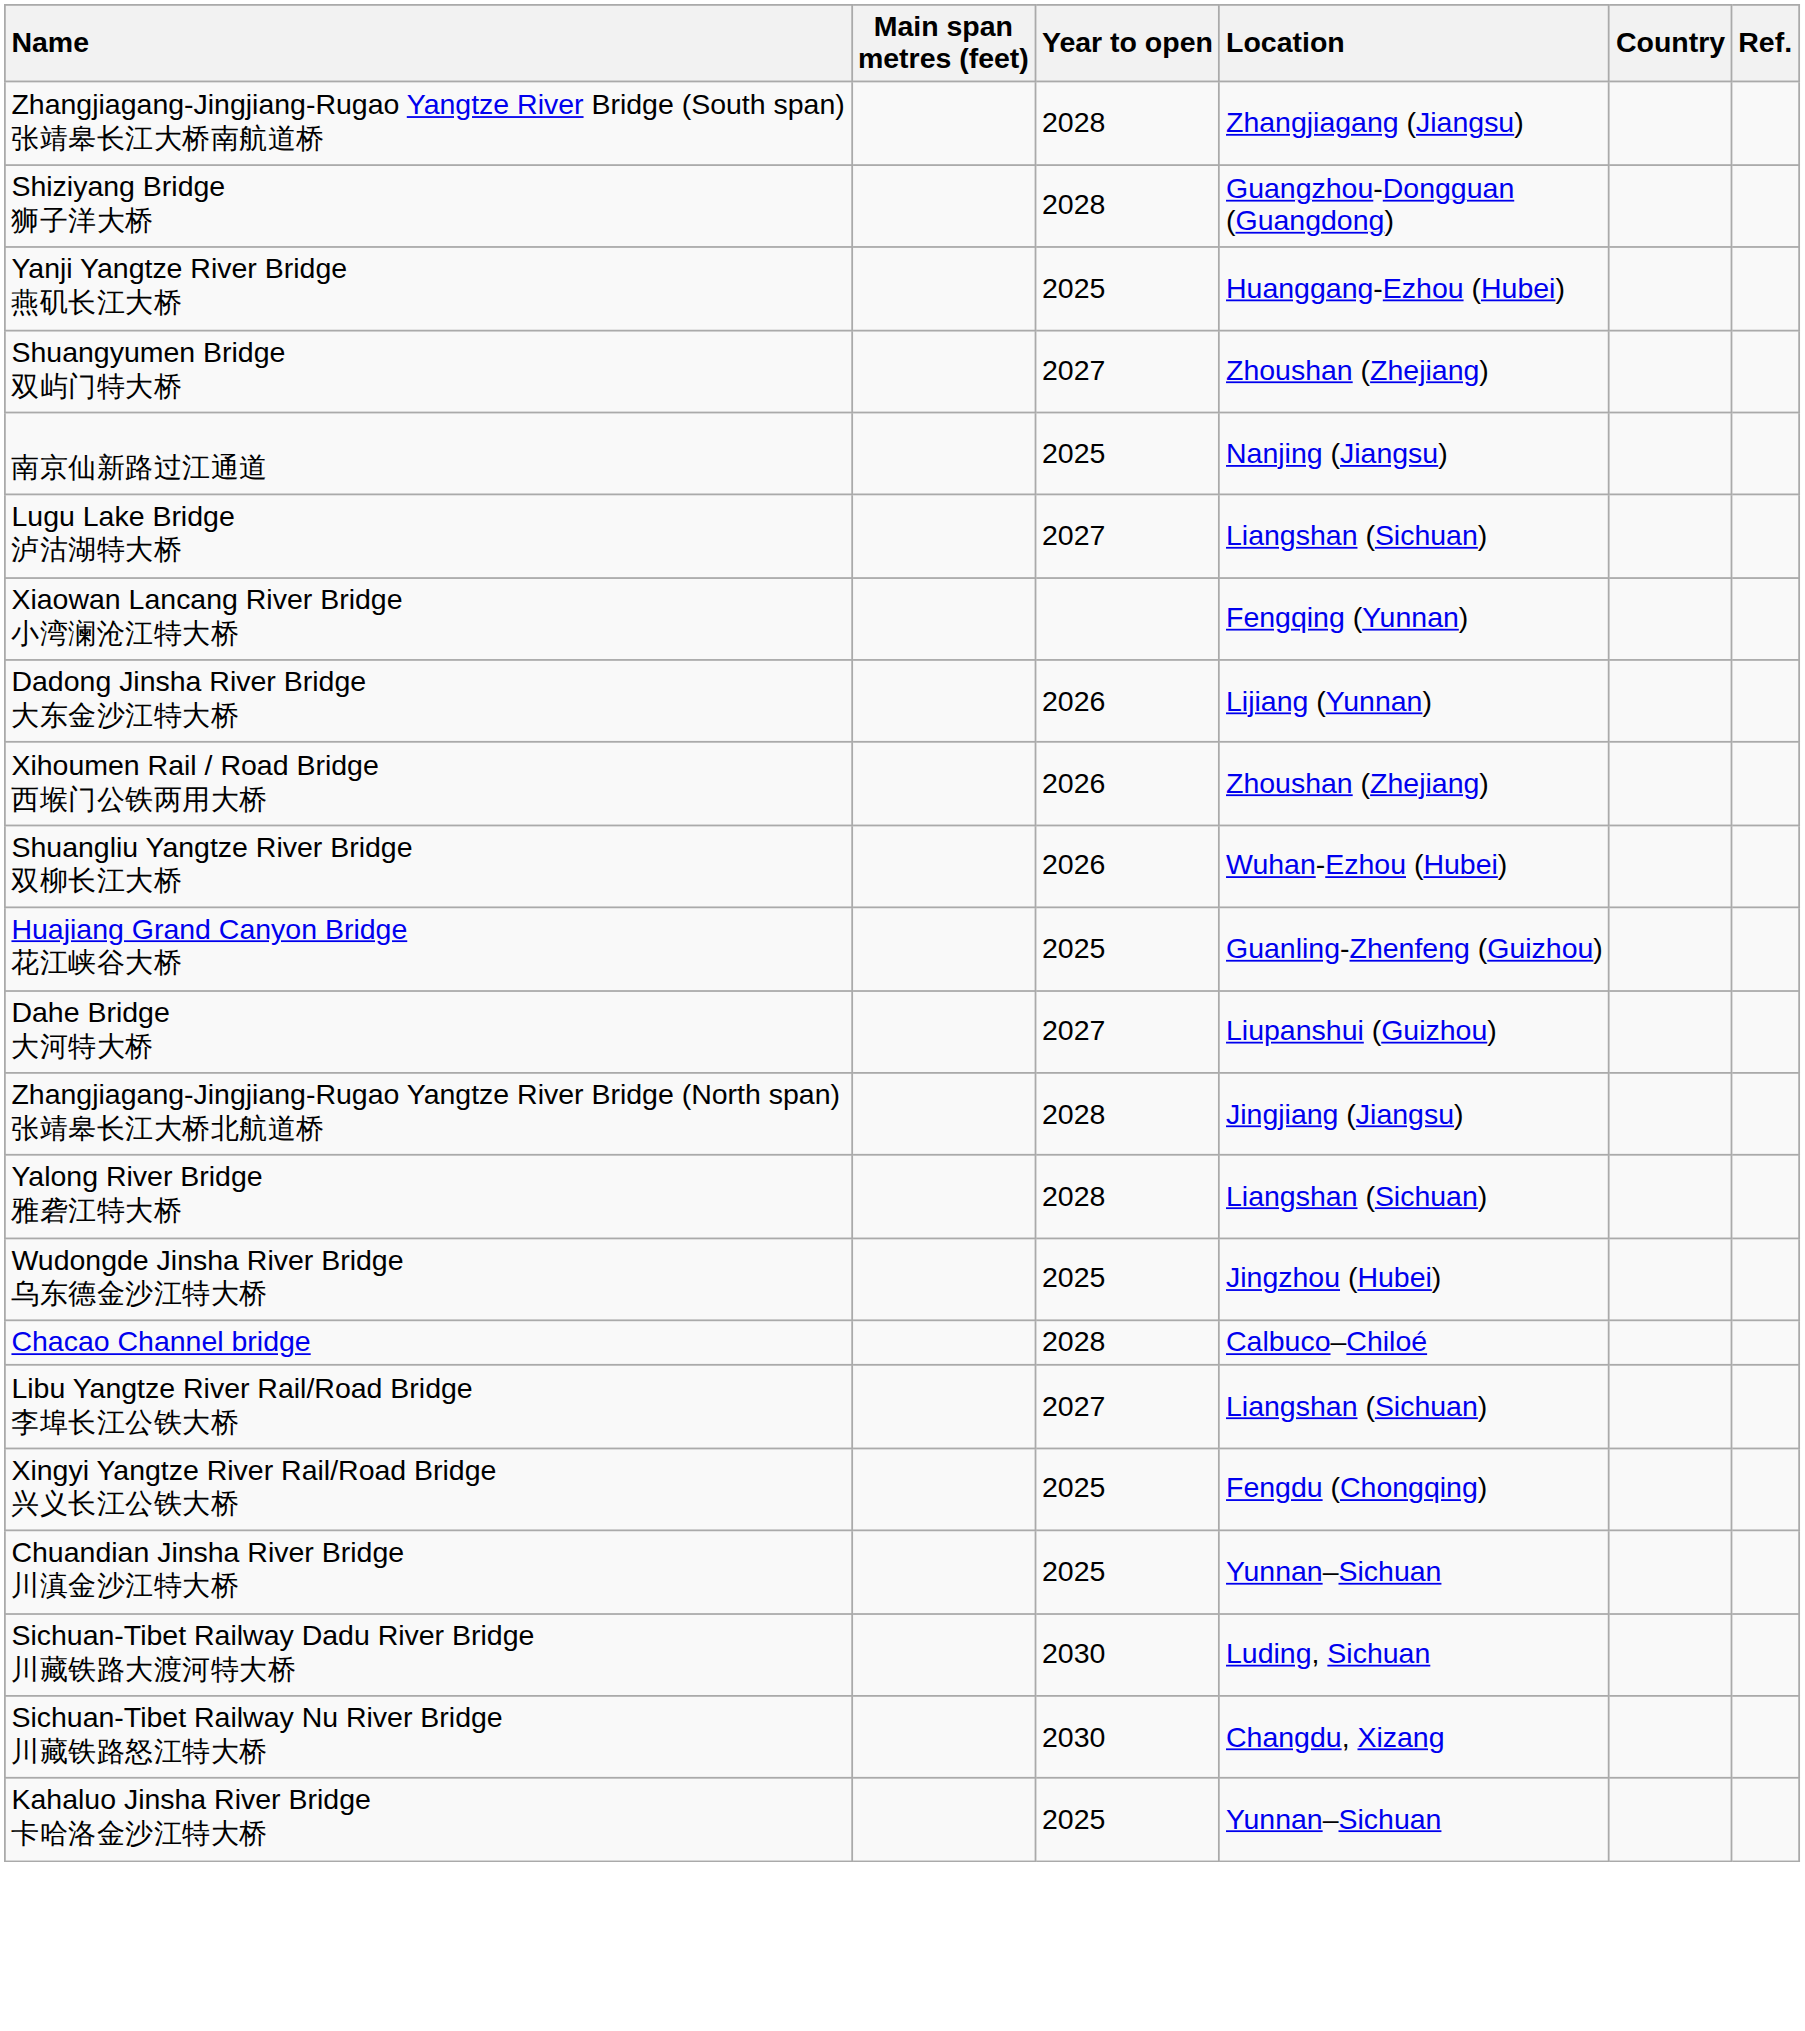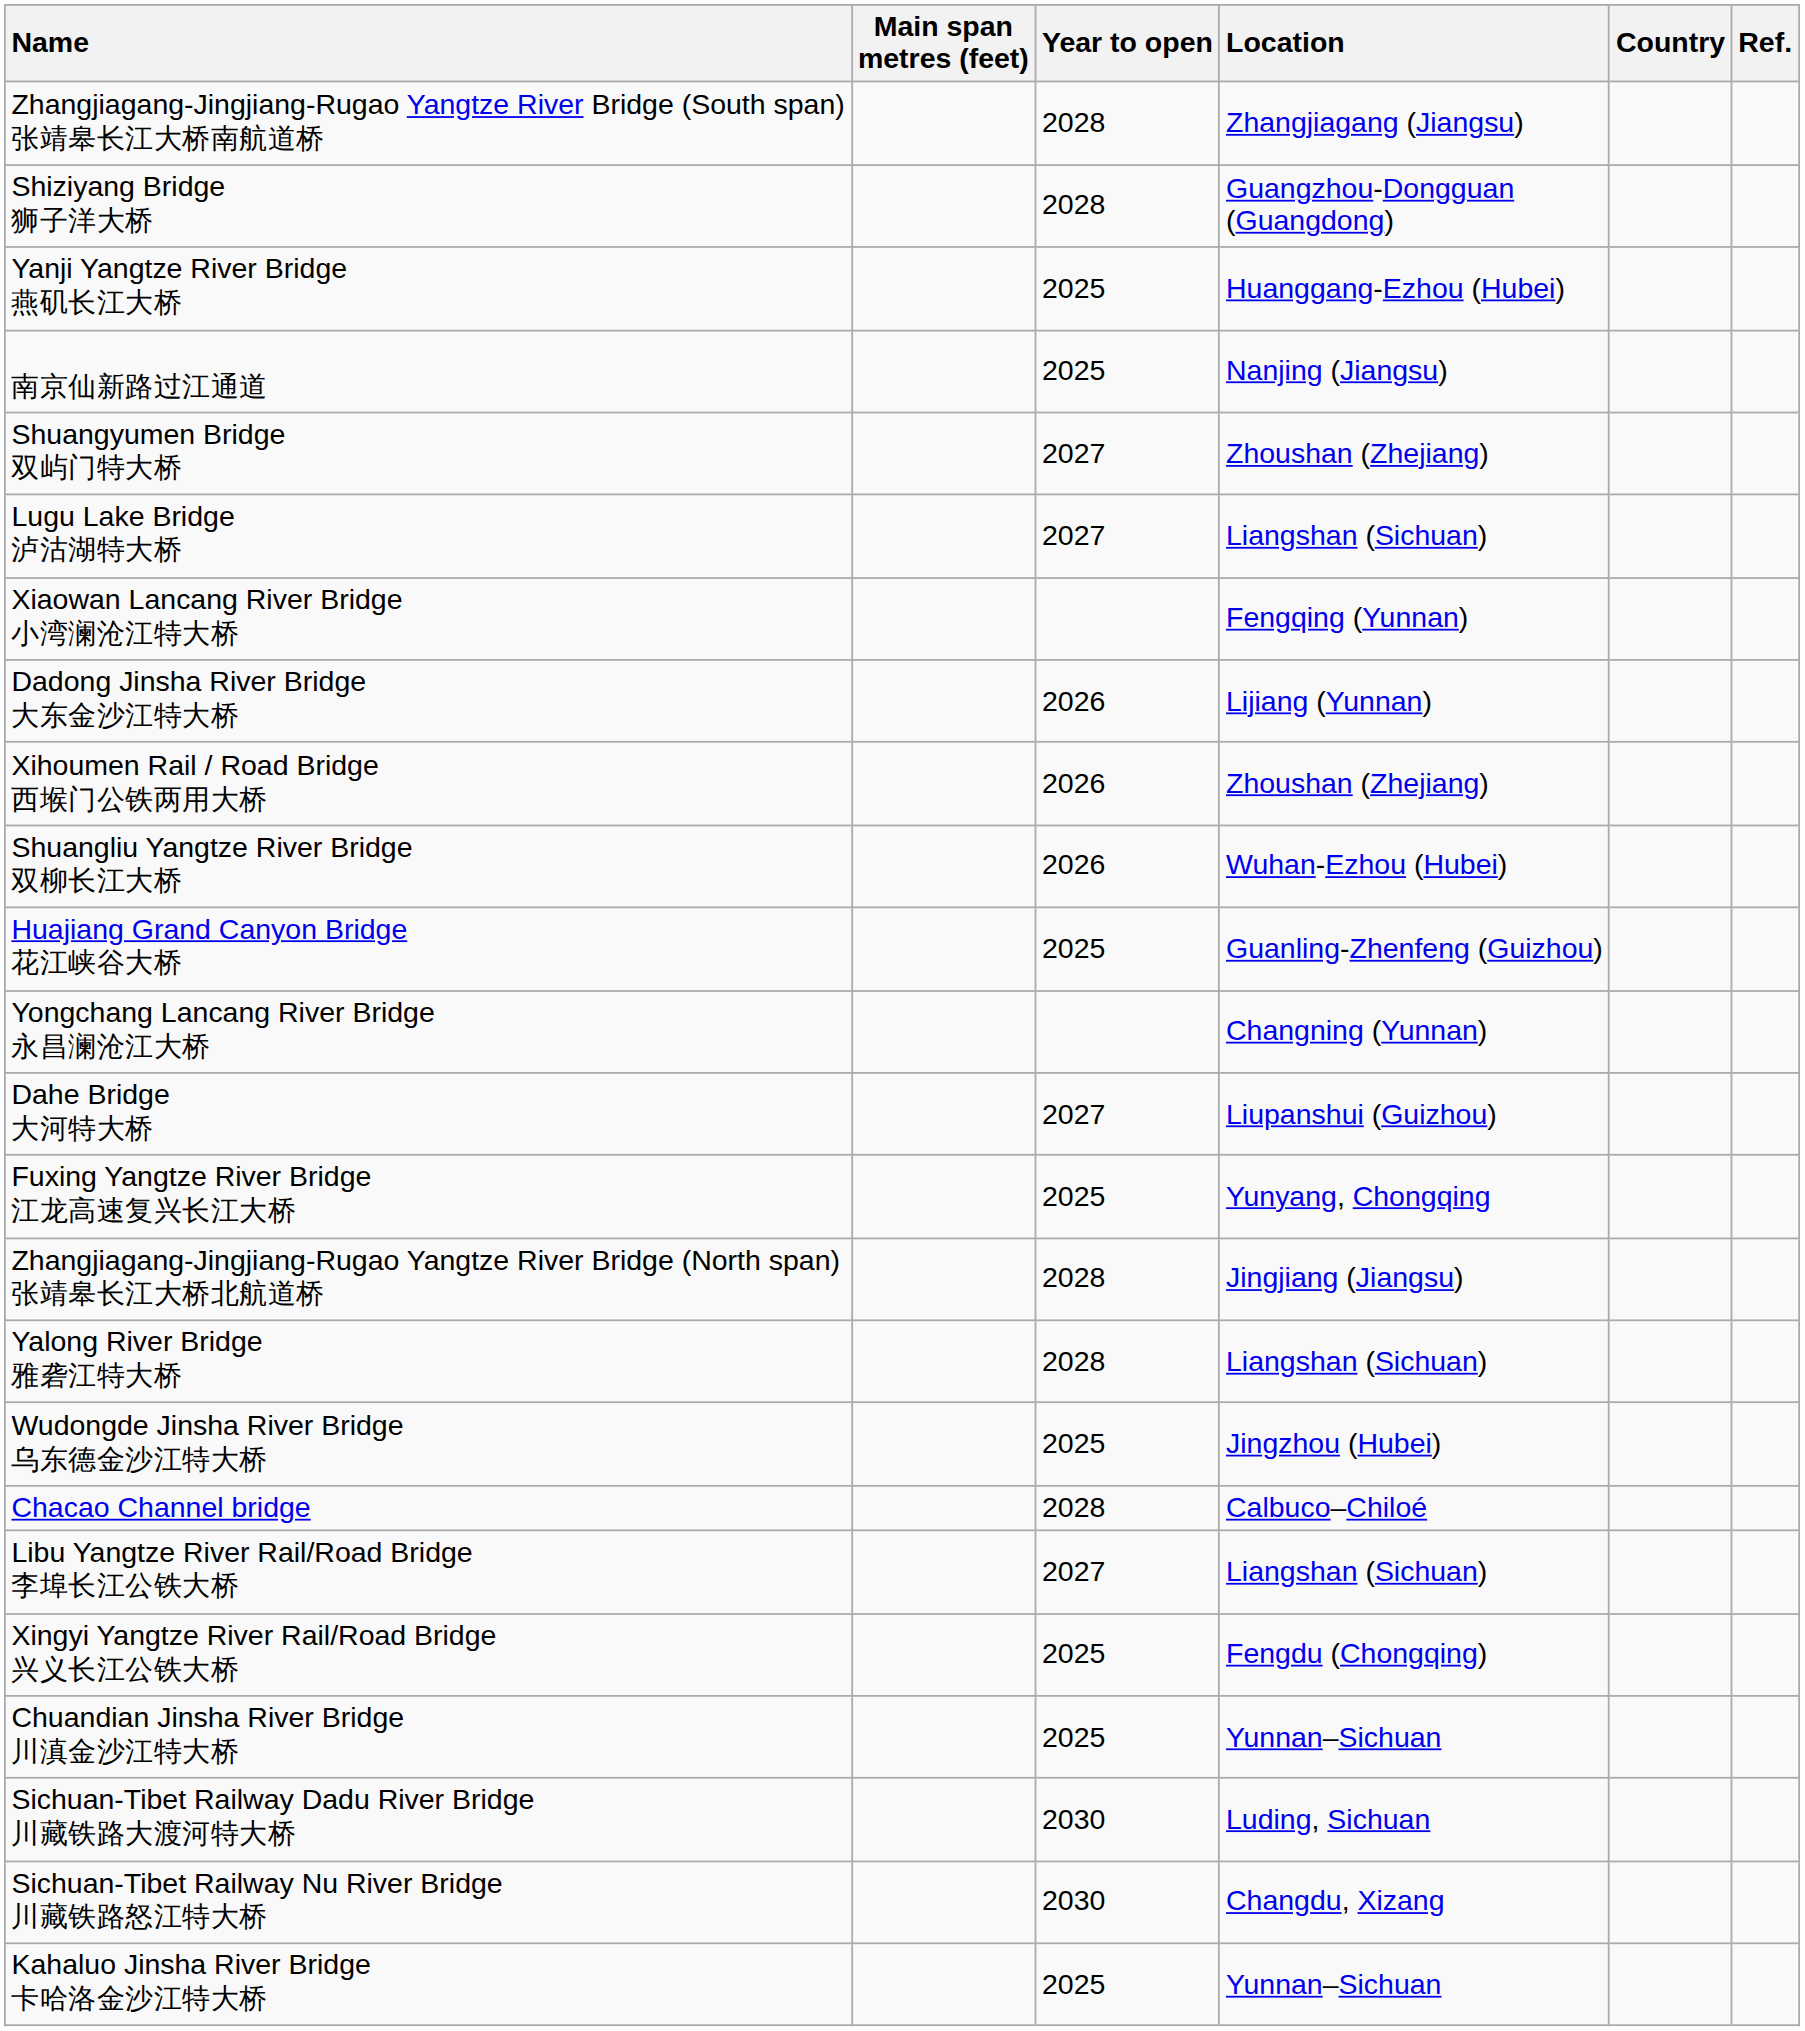rows swapped: Shuangyumen Bridge 双屿门特大桥 <-> 南京仙新路过江通道
+ row: Yongchang Lancang River Bridge 永昌澜沧江大桥 | Changning (Yunnan)
+ row: Fuxing Yangtze River Bridge 江龙高速复兴长江大桥 | 2025 | Yunyang, Chongqing
